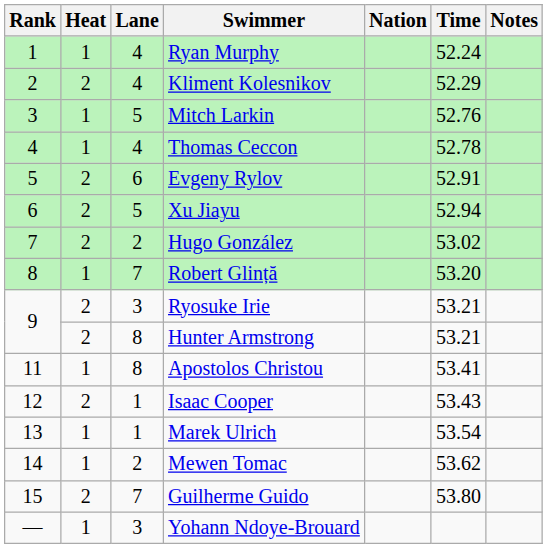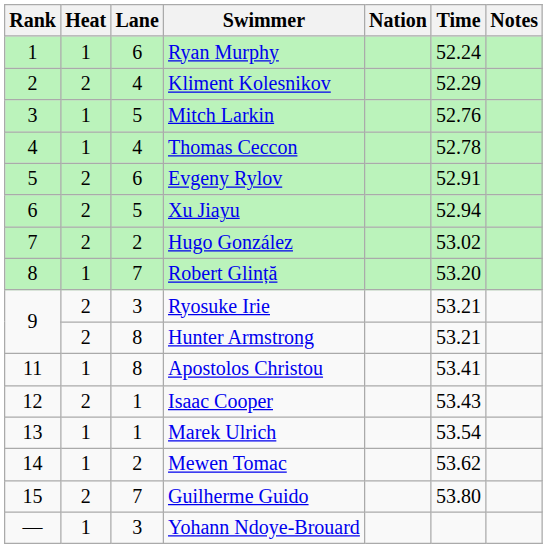Ryan Murphy | Lane: 4 -> 6
